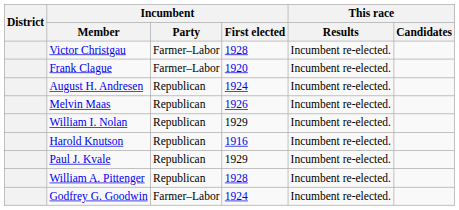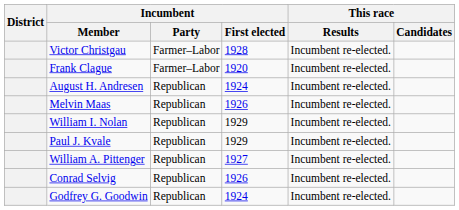- row: Harold Knutson | Republican | 1916 | Incumbent re-elected.
William A. Pittenger | Incumbent / First elected: 1928 -> 1927
+ row: Conrad Selvig | Republican | 1926 | Incumbent re-elected.
Godfrey G. Goodwin | Incumbent / Party: Farmer–Labor -> Republican
